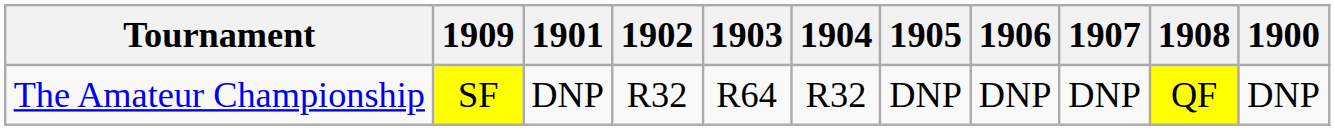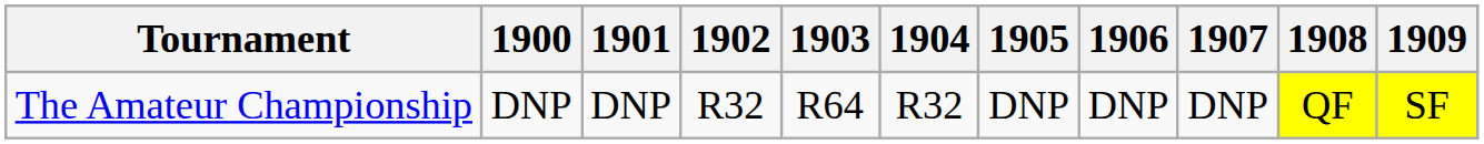columns swapped: 1900 <-> 1909
